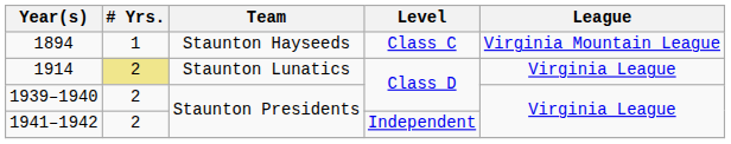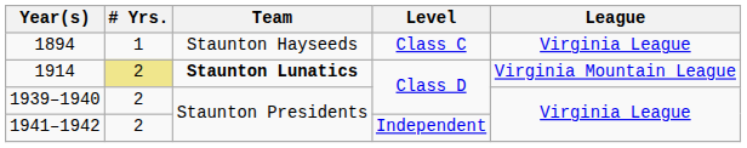1894 | League: Virginia Mountain League -> Virginia League
1914 | Team: normal -> bold
1914 | League: Virginia League -> Virginia Mountain League
